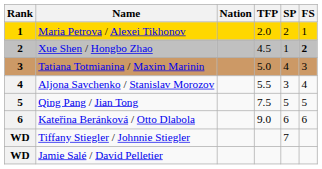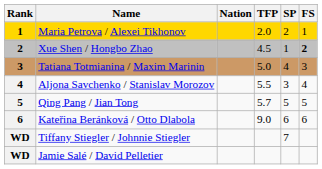Qing Pang / Jian Tong | TFP: 7.5 -> 5.7
